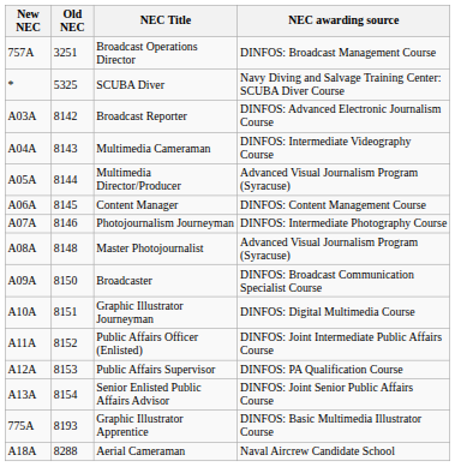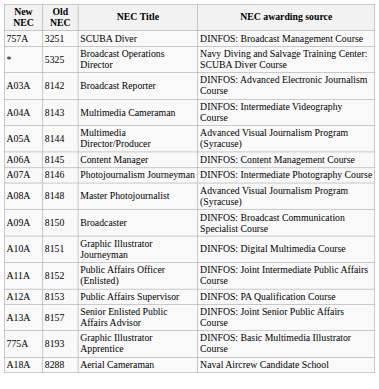757A | NEC Title: Broadcast Operations Director -> SCUBA Diver
* | NEC Title: SCUBA Diver -> Broadcast Operations Director
A13A | Old NEC: 8154 -> 8157
